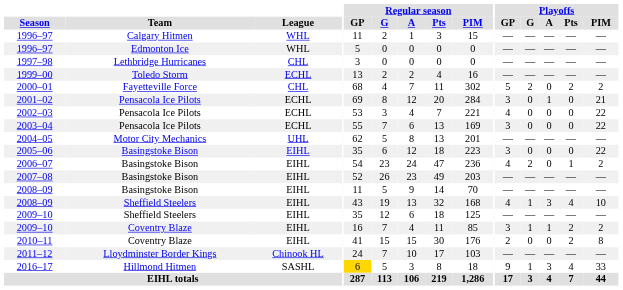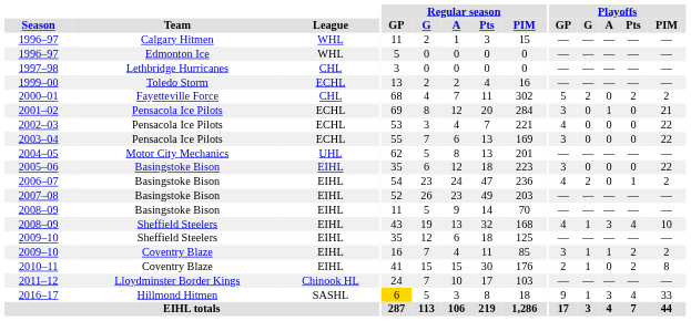2010–11 | Playoffs / G: 0 -> 1
